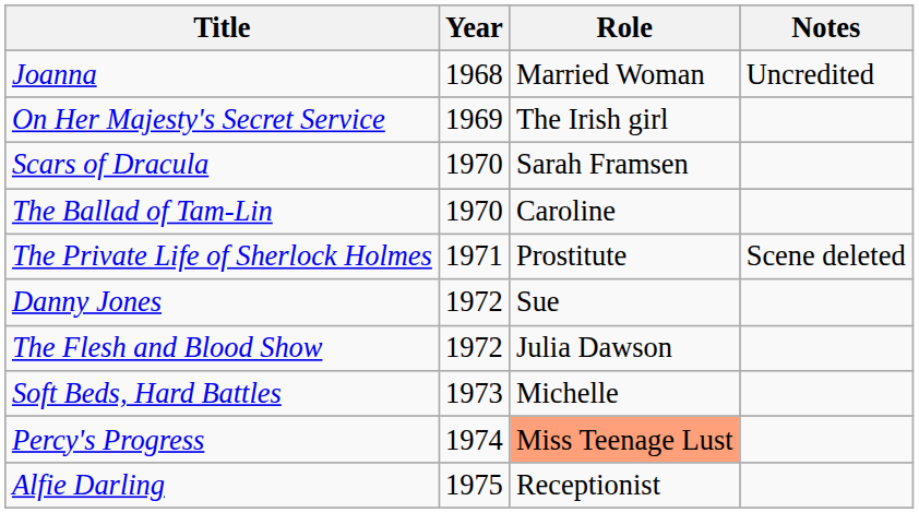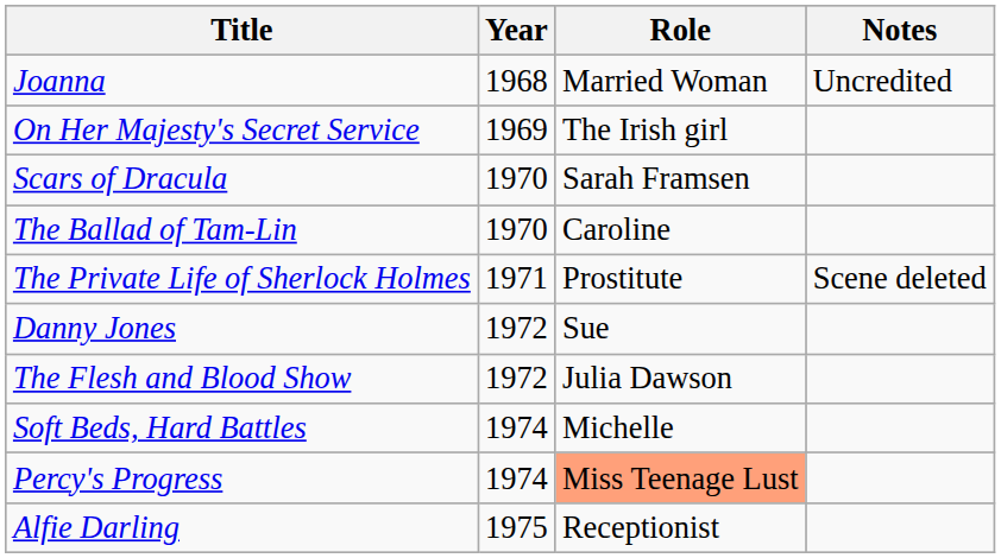Soft Beds, Hard Battles | Year: 1973 -> 1974
